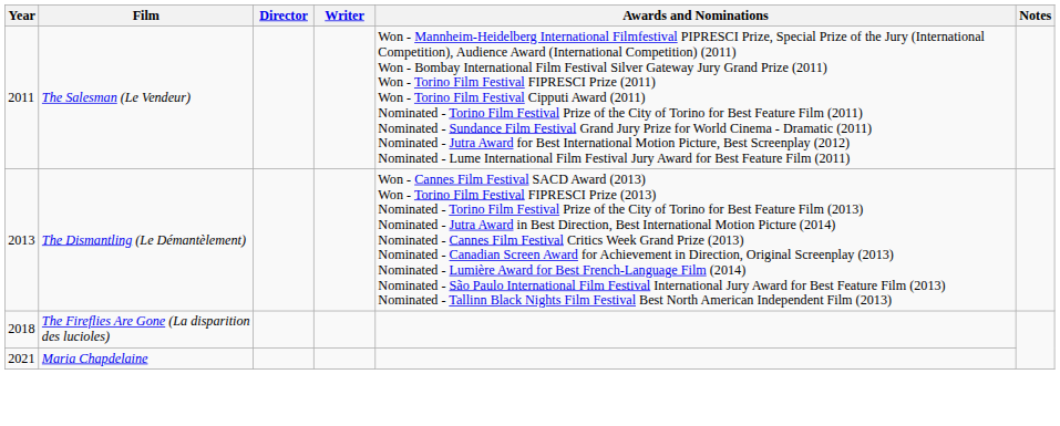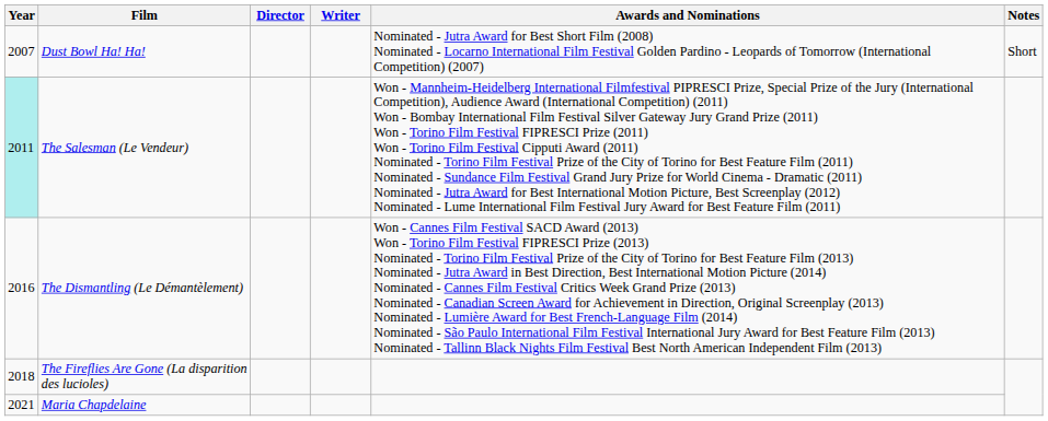+ row: 2007 | Dust Bowl Ha! Ha! | Nominated - Jutra Award for Best Short Film (2008) Nominated - Locarno International Film Festival Golden Pardino - Leopards of Tomorrow (International Competition) (2007) | Short
The Salesman (Le Vendeur) | Year: no background -> paleturquoise background
The Dismantling (Le Démantèlement) | Year: 2013 -> 2016
